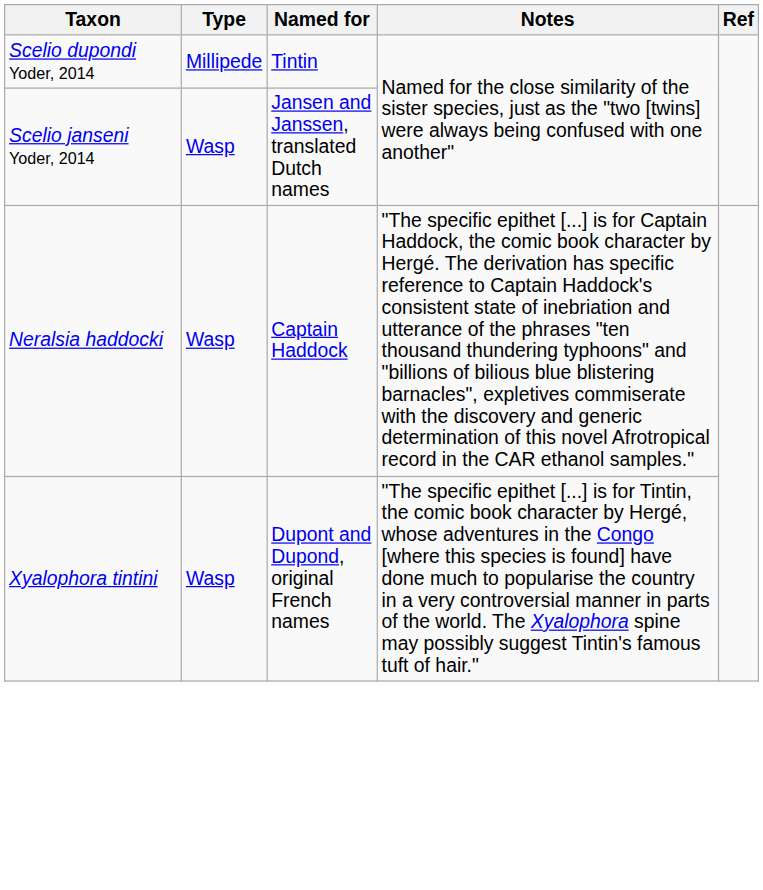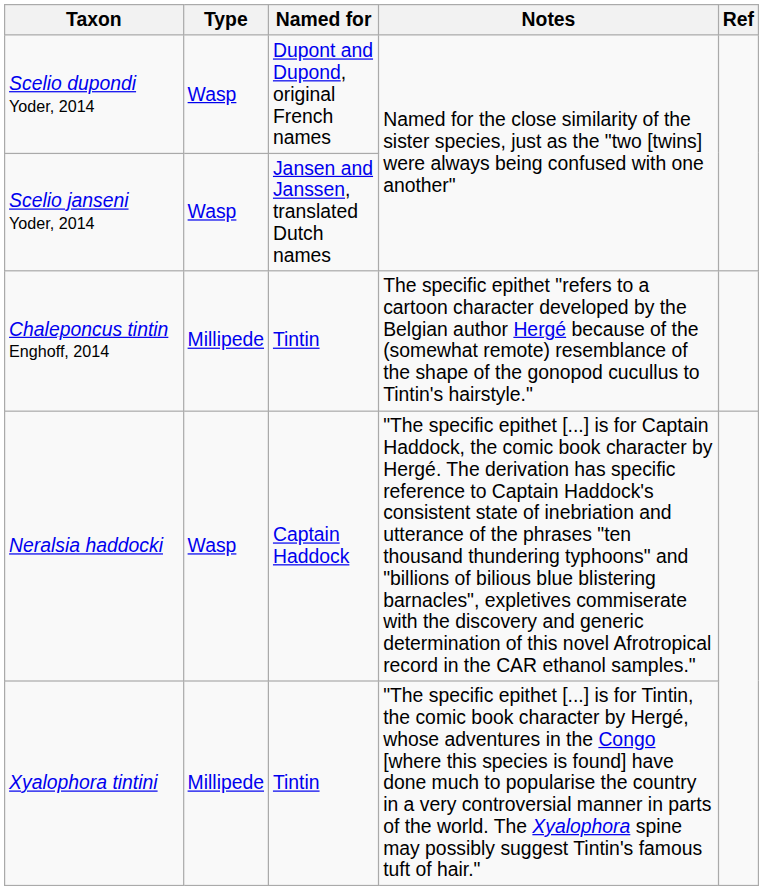Scelio dupondi Yoder, 2014 | Type: Millipede -> Wasp
Scelio dupondi Yoder, 2014 | Named for: Tintin -> Dupont and Dupond, original French names
+ row: Chaleponcus tintin Enghoff, 2014 | Millipede | Tintin | The specific epithet "refers to a cartoon character developed by the Belgian author Hergé because of the (somewhat remote) resemblance of the shape of the gonopod cucullus to Tintin's hairstyle."
Xyalophora tintini | Type: Wasp -> Millipede
Xyalophora tintini | Named for: Dupont and Dupond, original French names -> Tintin
